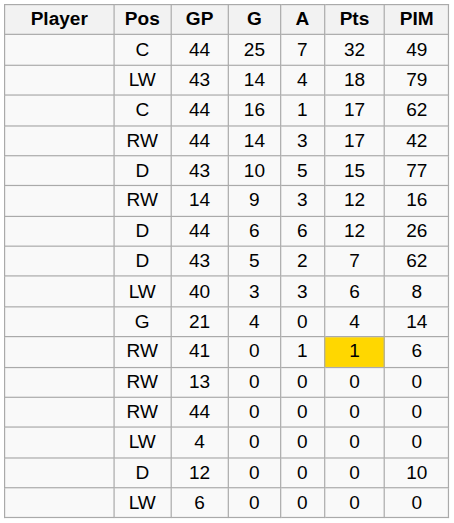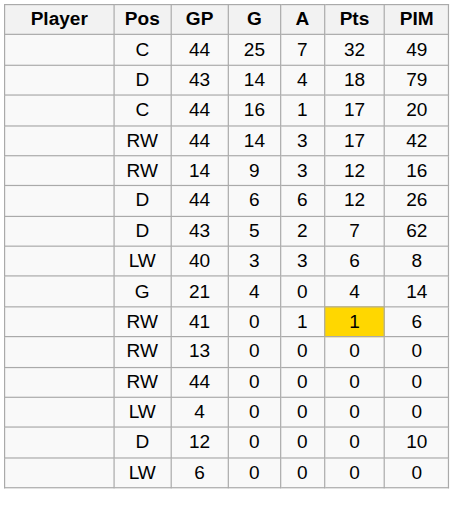43 / 14 | Pos: LW -> D
44 / 16 | PIM: 62 -> 20
- row: D | 43 | 10 | 5 | 15 | 77
